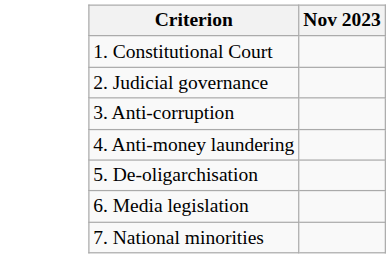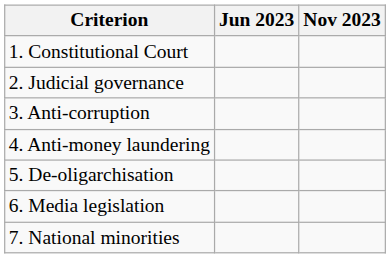+ column: Jun 2023
